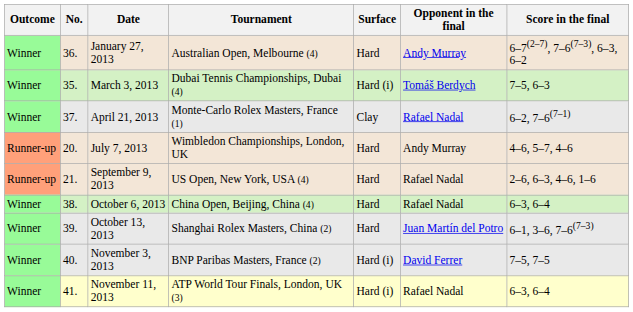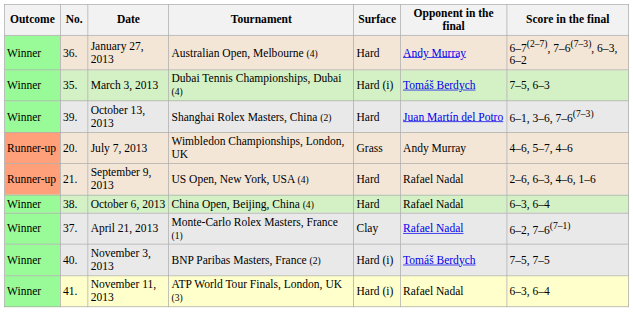rows swapped: April 21, 2013 <-> October 13, 2013
July 7, 2013 | Surface: Hard -> Grass
November 3, 2013 | Opponent in the final: David Ferrer -> Tomáš Berdych
